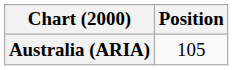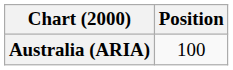Australia (ARIA) | Position: 105 -> 100
